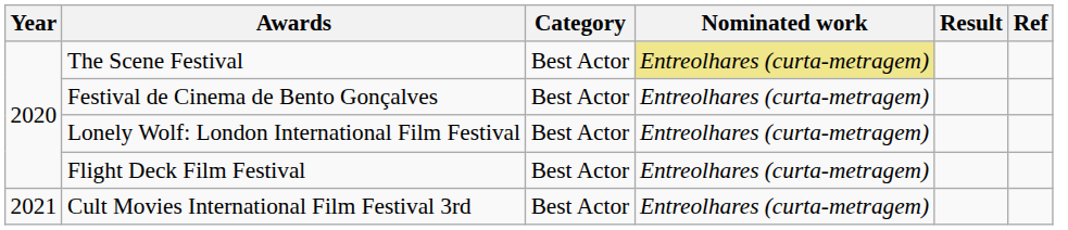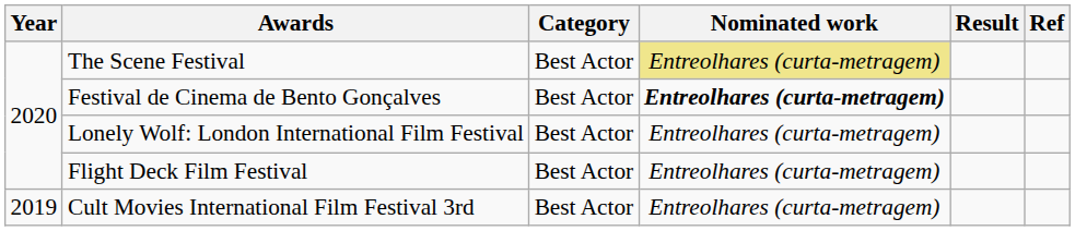Festival de Cinema de Bento Gonçalves | Nominated work: normal -> bold
Cult Movies International Film Festival 3rd | Year: 2021 -> 2019
